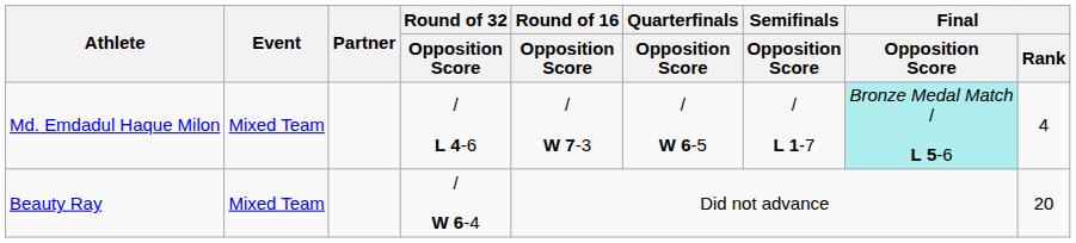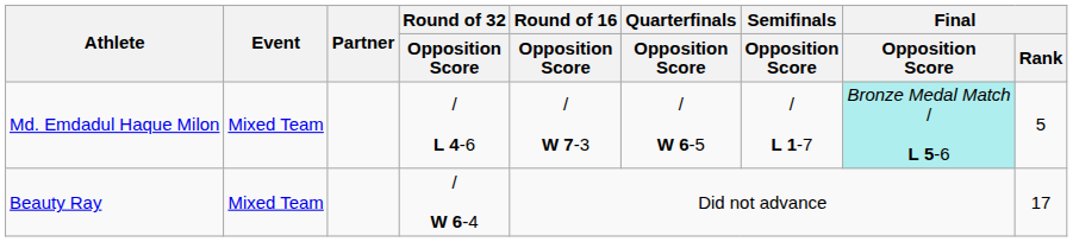Md. Emdadul Haque Milon | Final / Rank: 4 -> 5
Beauty Ray | Final / Rank: 20 -> 17
